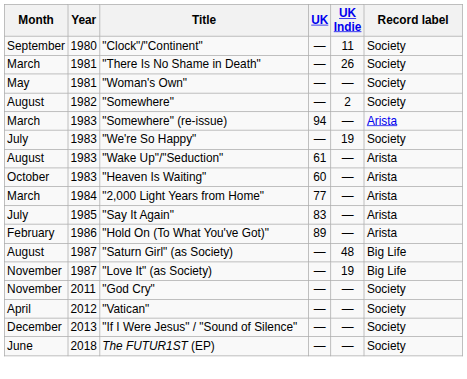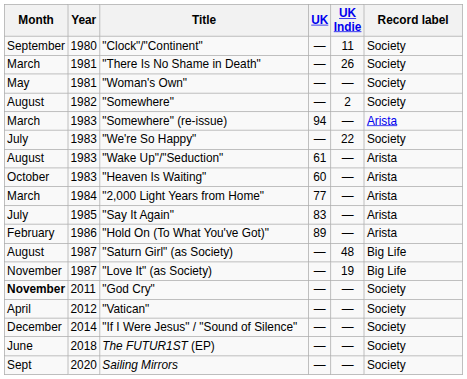"We're So Happy" | UK Indie: 19 -> 22
"God Cry" | Month: normal -> bold
"If I Were Jesus" / "Sound of Silence" | Year: 2013 -> 2014
+ row: Sept | 2020 | Sailing Mirrors | — | — | Society
